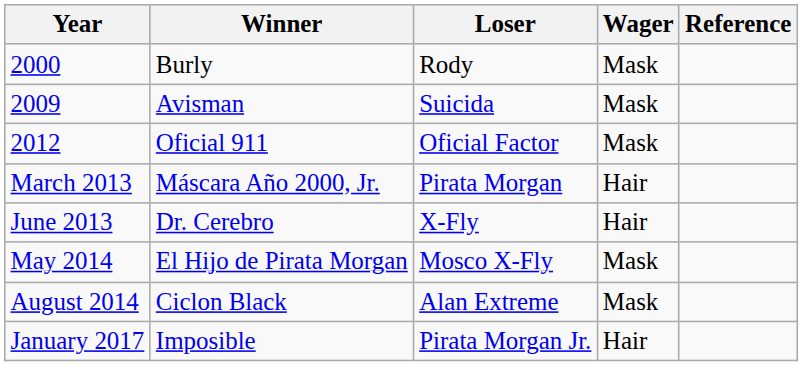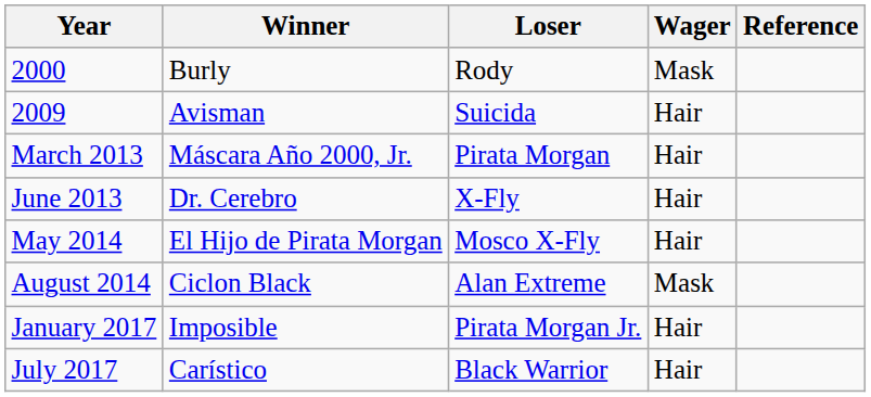2009 | Wager: Mask -> Hair
- row: 2012 | Oficial 911 | Oficial Factor | Mask
May 2014 | Wager: Mask -> Hair
+ row: July 2017 | Carístico | Black Warrior | Hair
